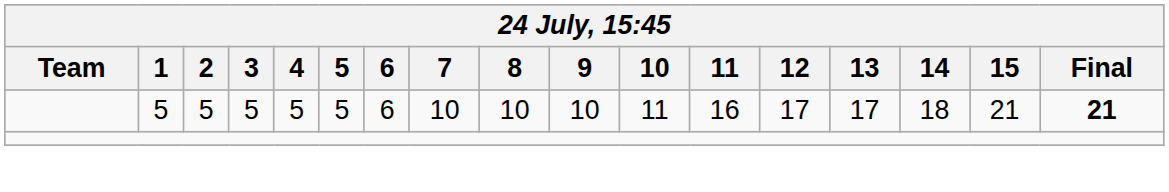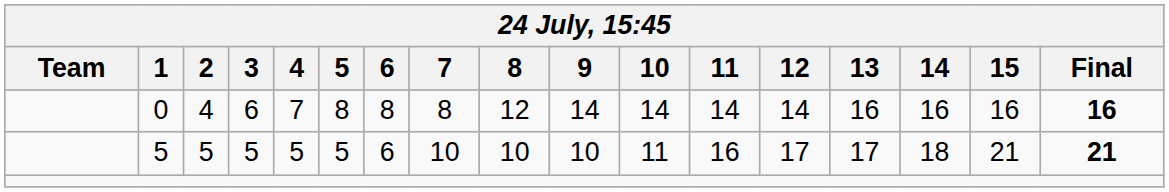+ row: 0 | 4 | 6 | 7 | 8 | 8 | 8 | 12 | 14 | 14 | 14 | 14 | 16 | 16 | 16 | 16
